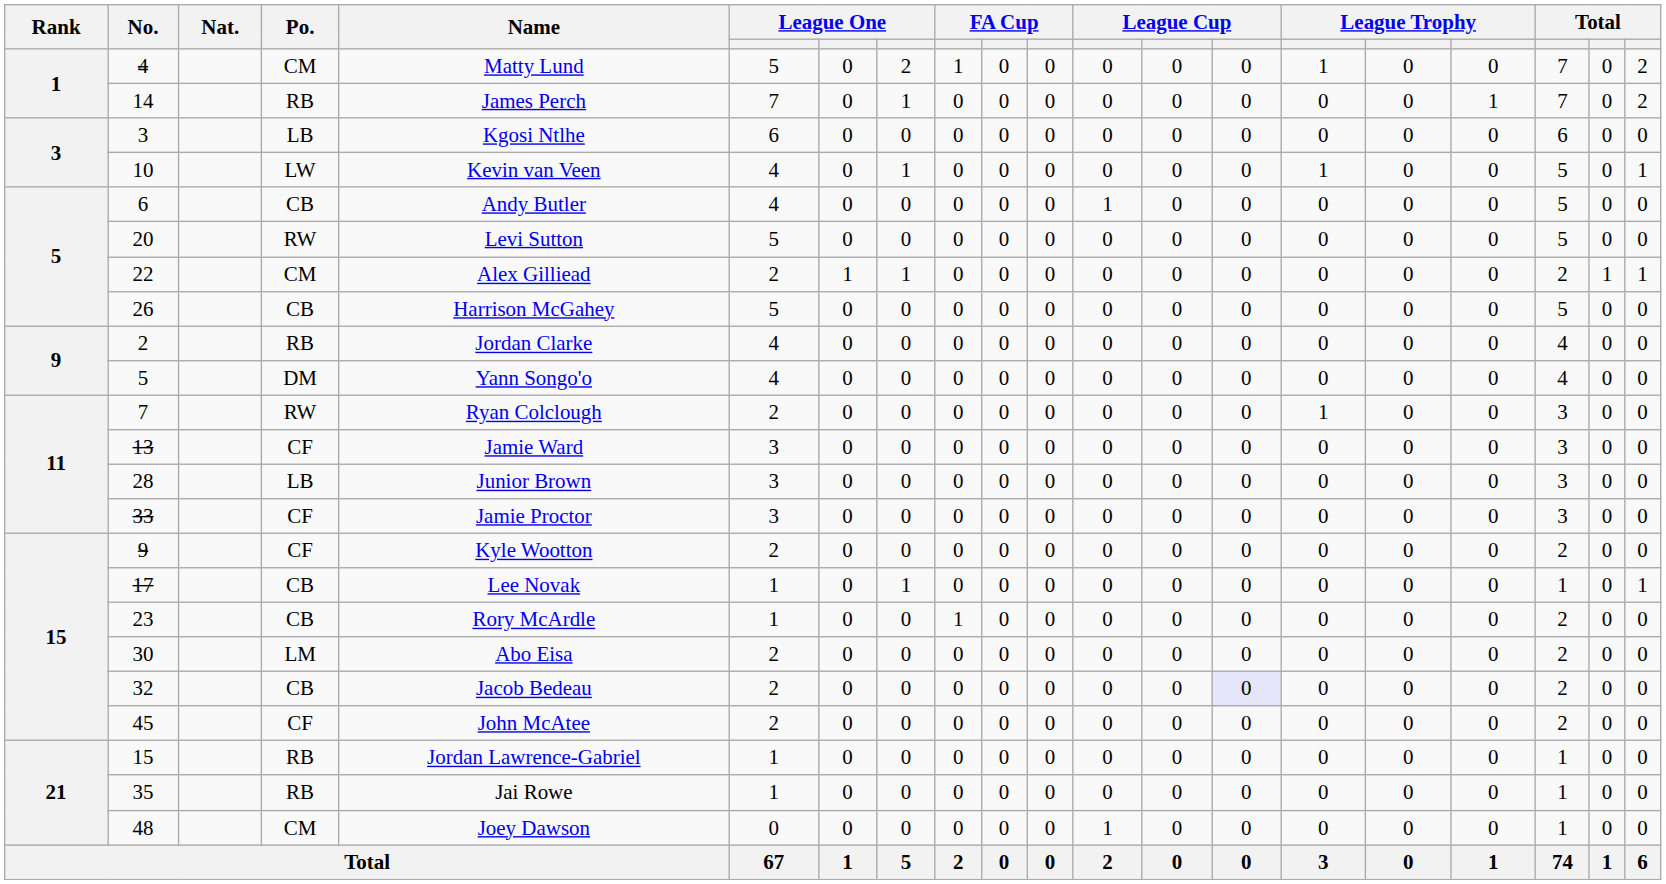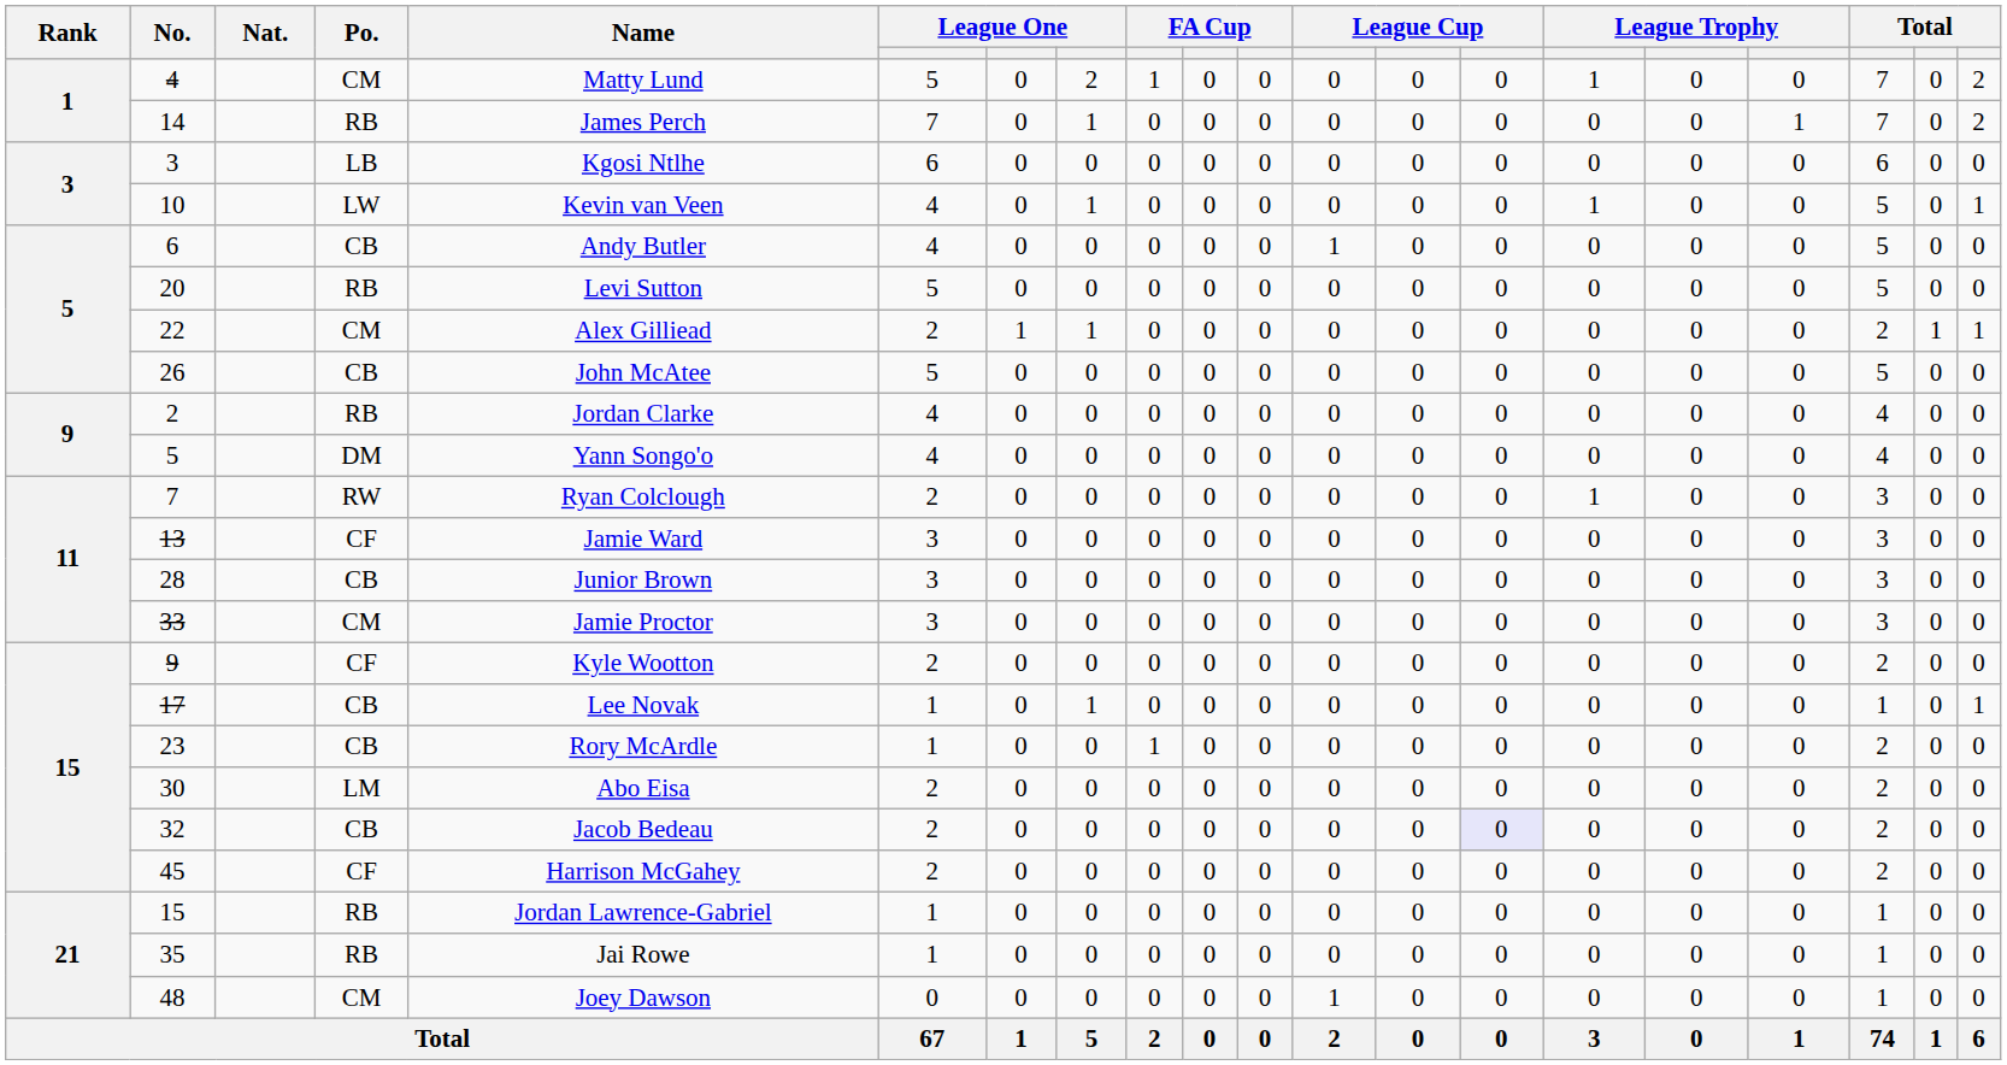20 | Po.: RW -> RB
26 | Name: Harrison McGahey -> John McAtee
28 | Po.: LB -> CB
33 | Po.: CF -> CM
45 | Name: John McAtee -> Harrison McGahey
